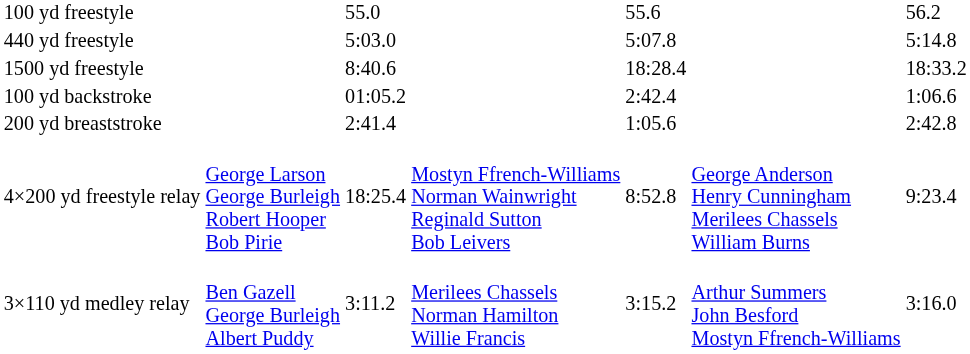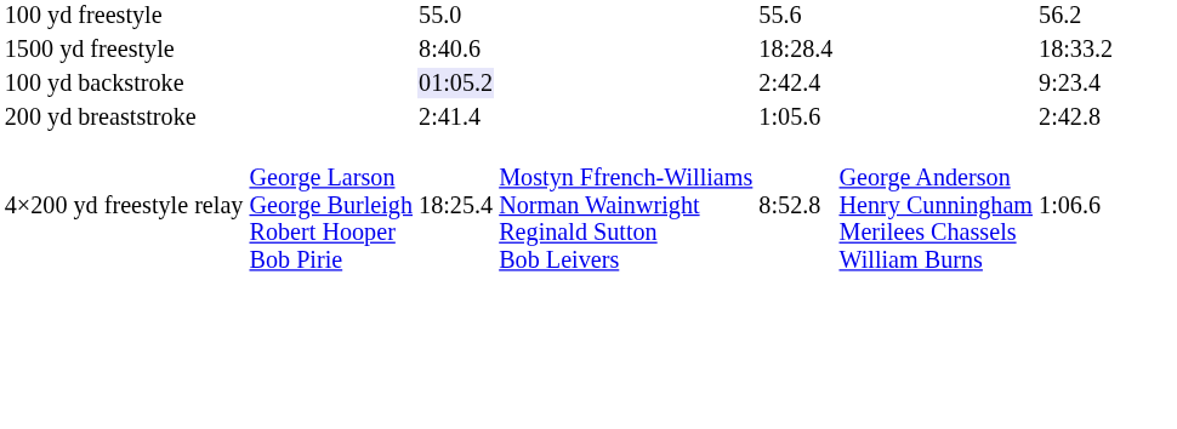- row: 440 yd freestyle | 5:03.0 | 5:07.8 | 5:14.8
100 yd backstroke | column 3: no background -> lavender background
100 yd backstroke | column 7: 1:06.6 -> 9:23.4
4×200 yd freestyle relay | column 7: 9:23.4 -> 1:06.6
- row: 3×110 yd medley relay | Ben Gazell George Burleigh Albert Puddy | 3:11.2 | Merilees Chassels Norman Hamilton Willie Francis | 3:15.2 | Arthur Summers John Besford Mostyn Ffrench-Williams | 3:16.0
